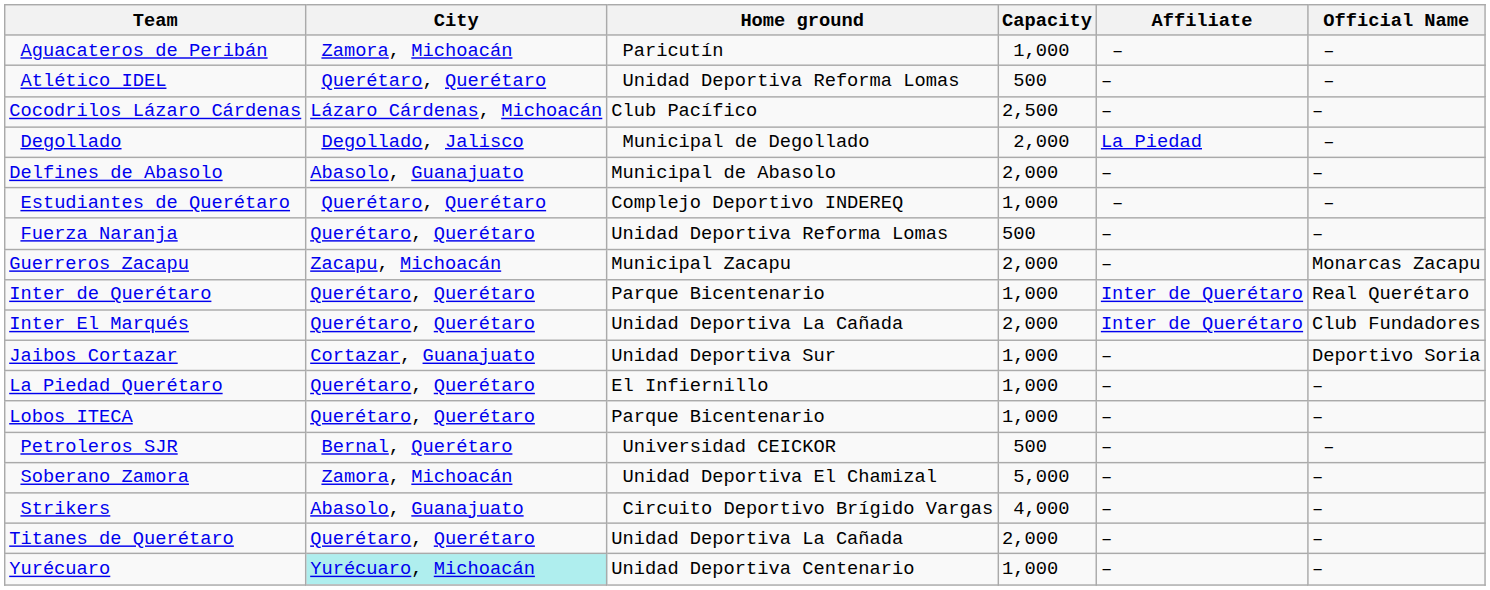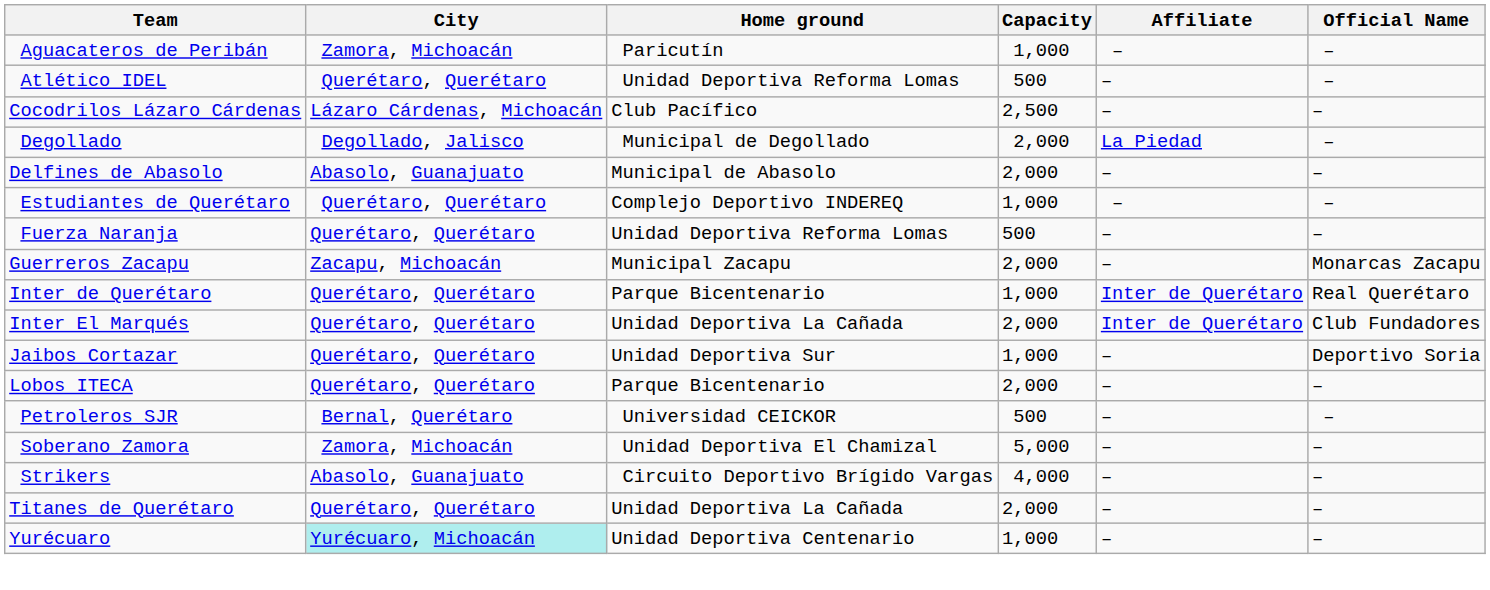Jaibos Cortazar | City: Cortazar, Guanajuato -> Querétaro, Querétaro
- row: La Piedad Querétaro | Querétaro, Querétaro | El Infiernillo | 1,000 | – | –
Lobos ITECA | Capacity: 1,000 -> 2,000
